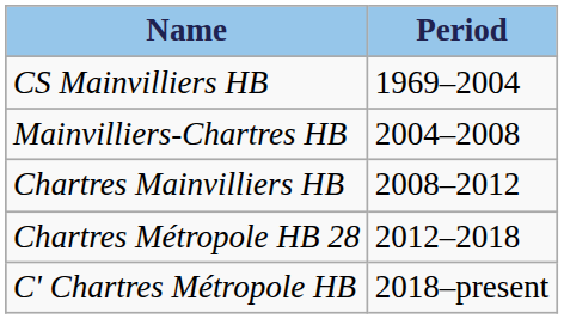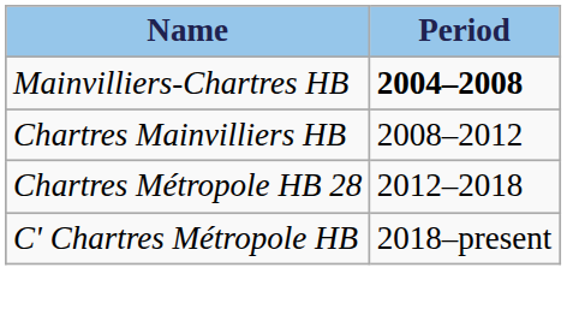- row: CS Mainvilliers HB | 1969–2004
Mainvilliers-Chartres HB | Period: normal -> bold
